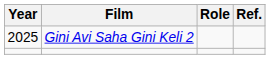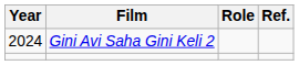Gini Avi Saha Gini Keli 2 | Year: 2025 -> 2024
